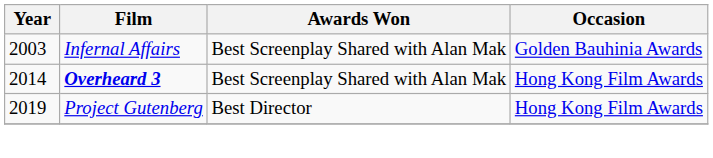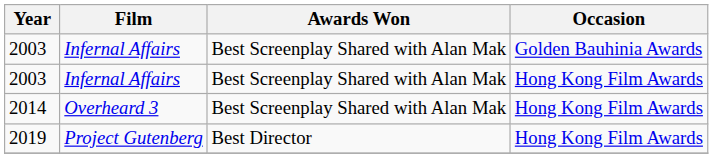+ row: 2003 | Infernal Affairs | Best Screenplay Shared with Alan Mak | Hong Kong Film Awards
2014 | Film: bold -> normal
